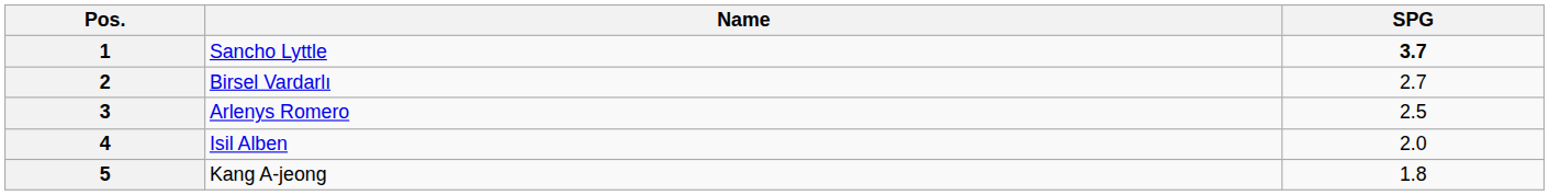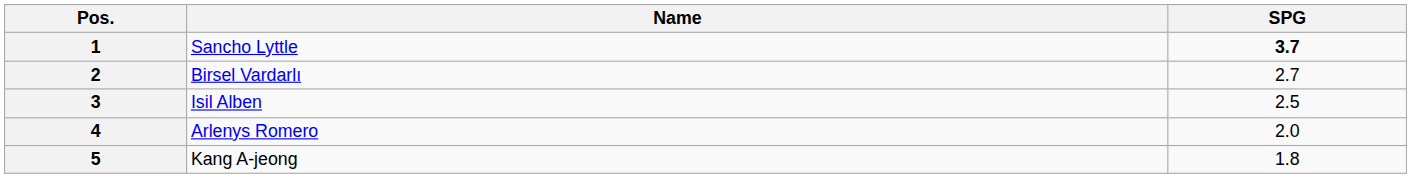3 | Name: Arlenys Romero -> Isil Alben
4 | Name: Isil Alben -> Arlenys Romero
